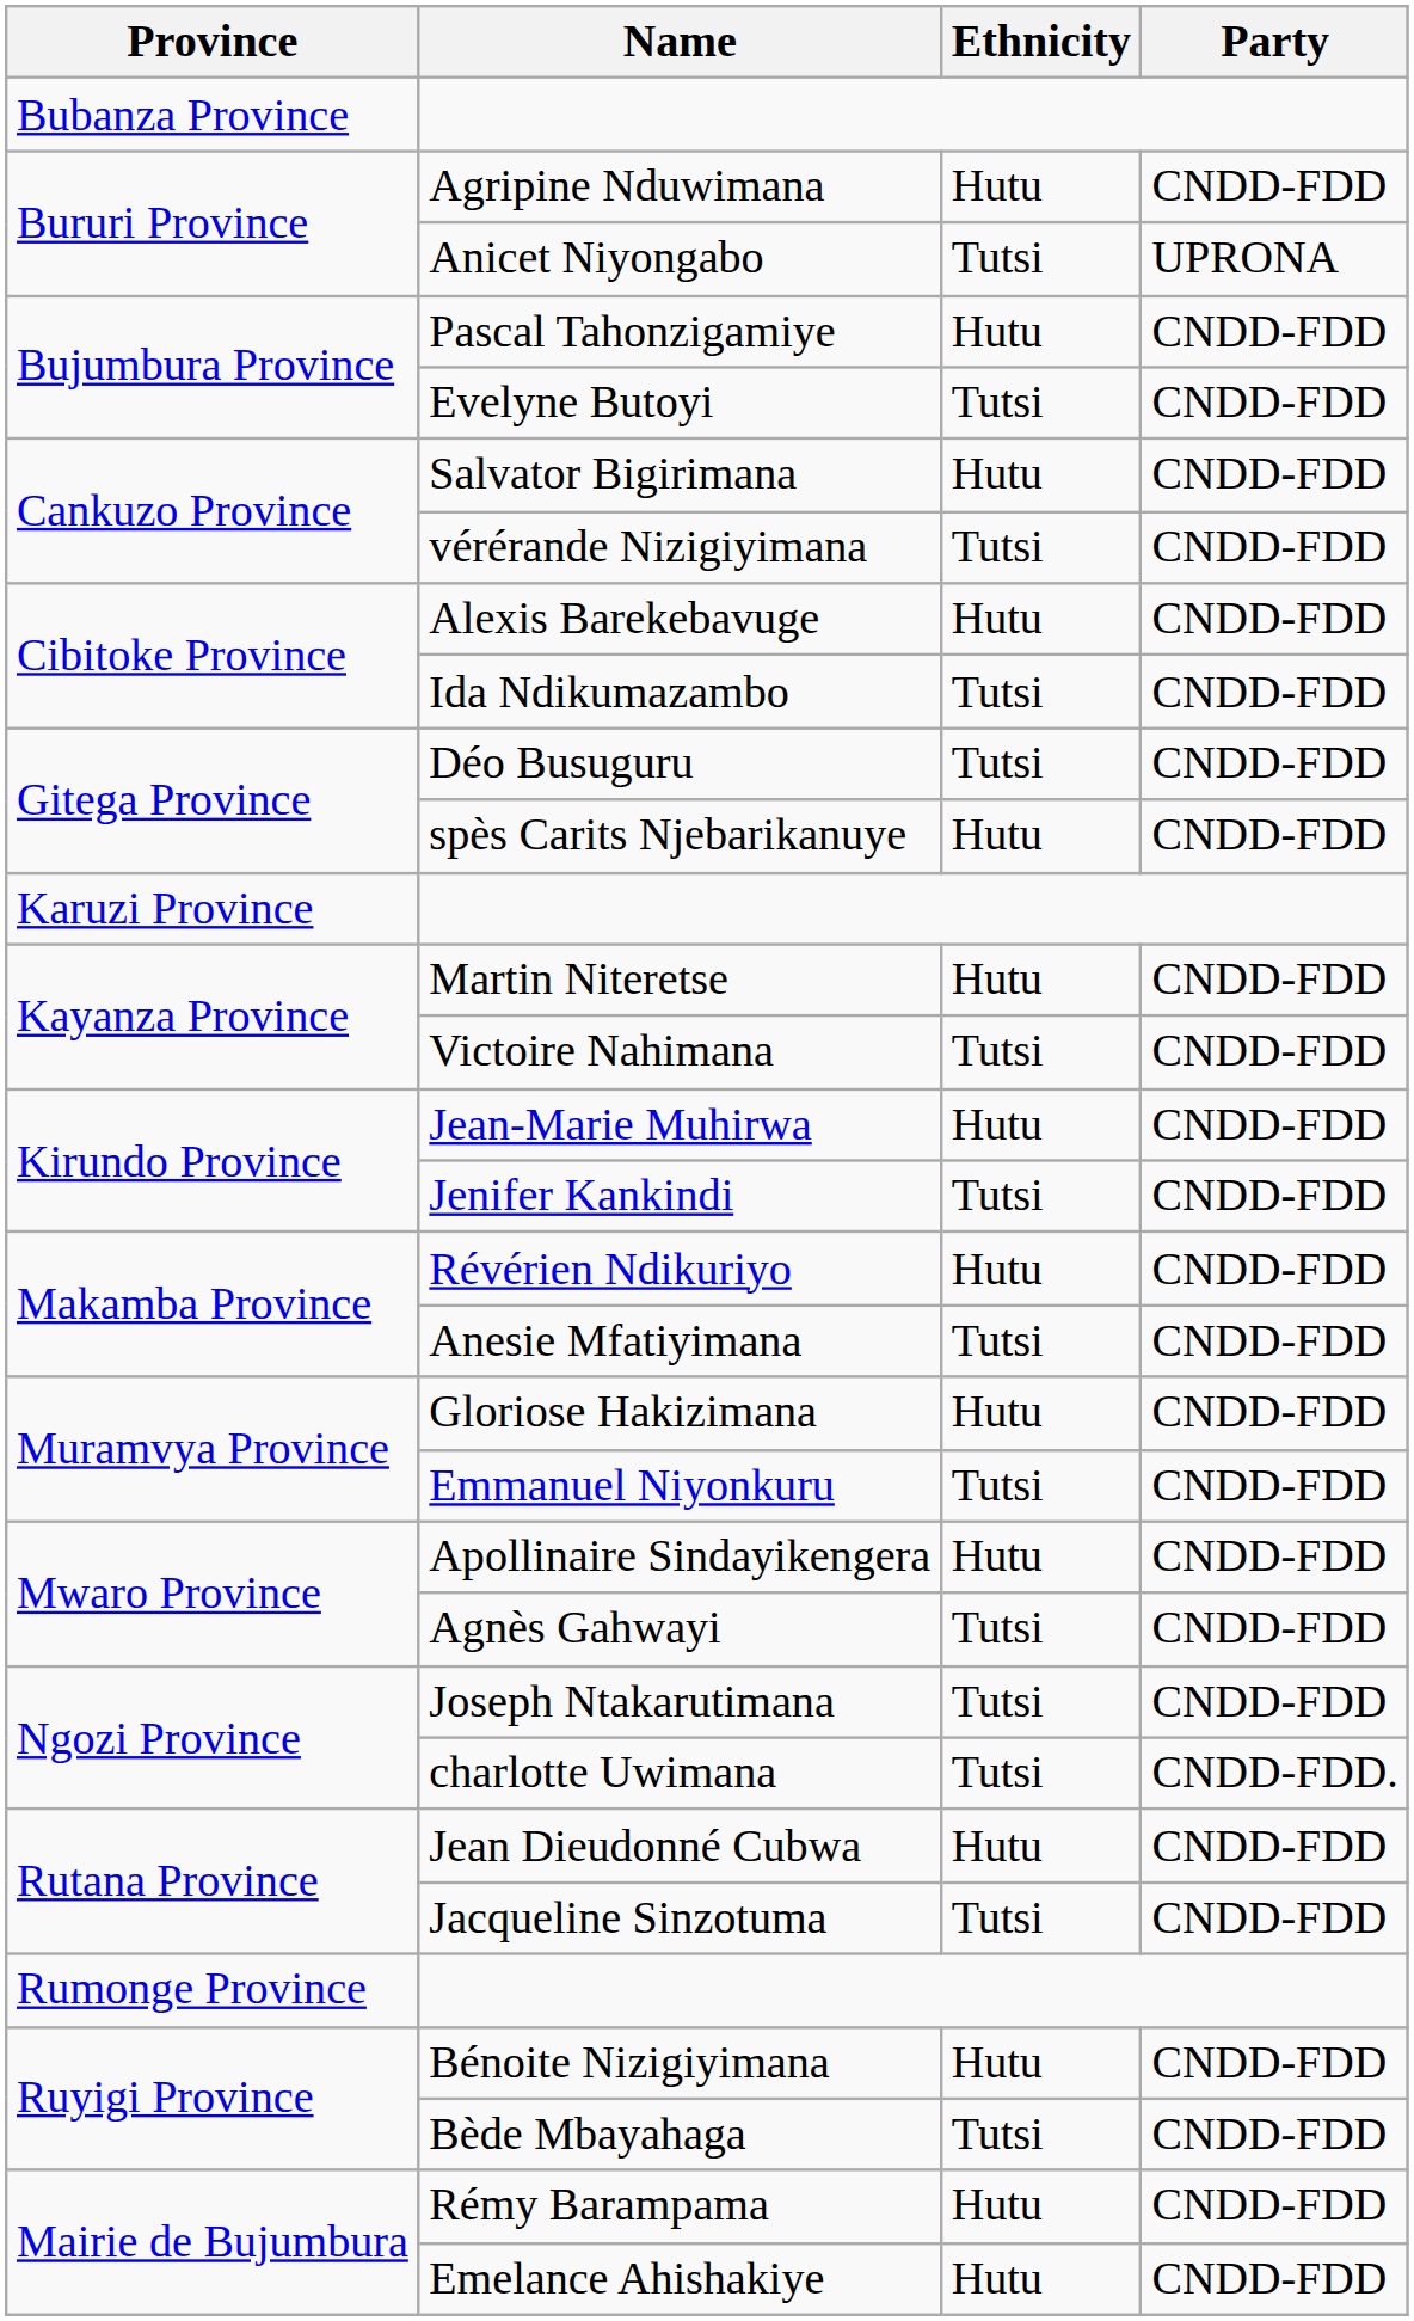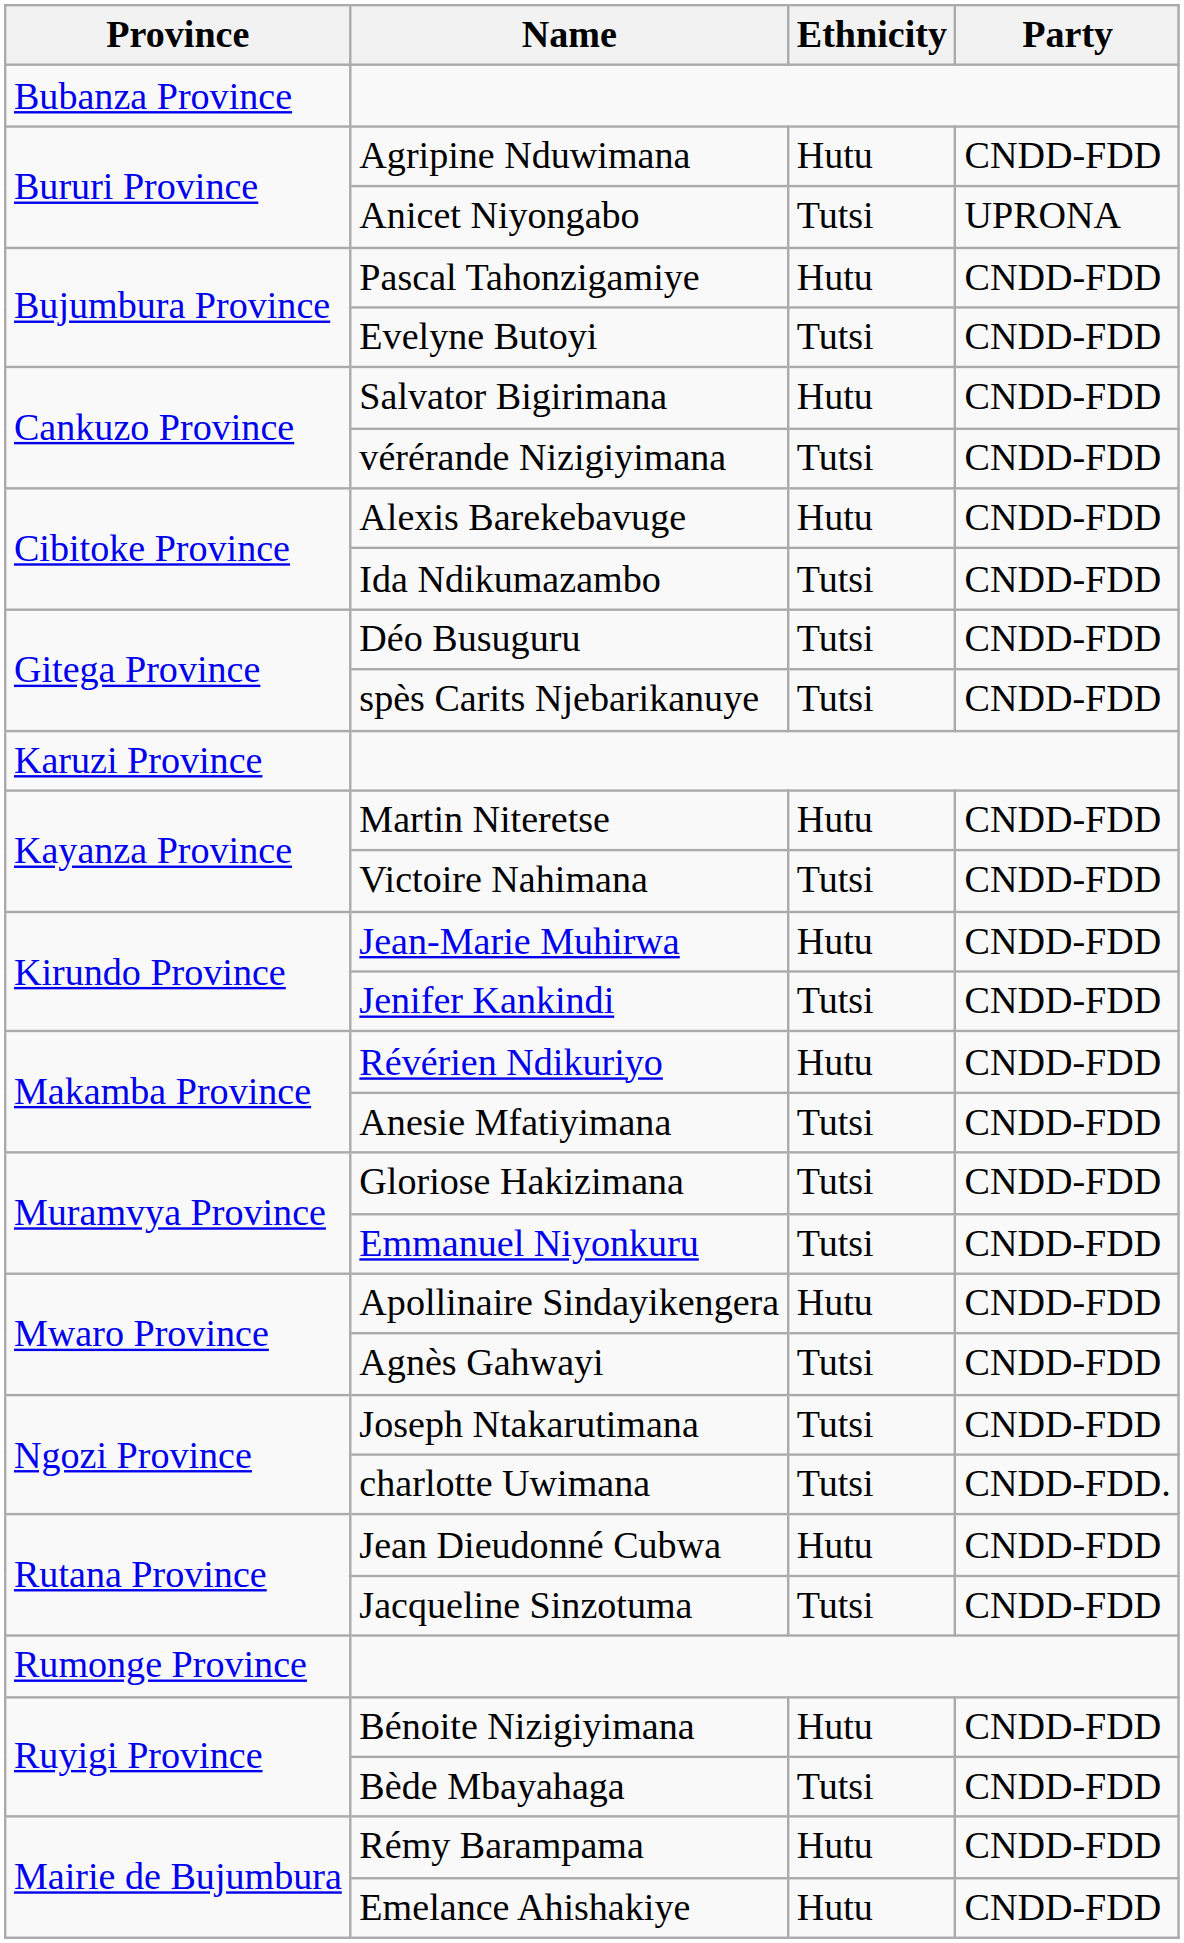spès Carits Njebarikanuye | Ethnicity: Hutu -> Tutsi
Gloriose Hakizimana | Ethnicity: Hutu -> Tutsi
